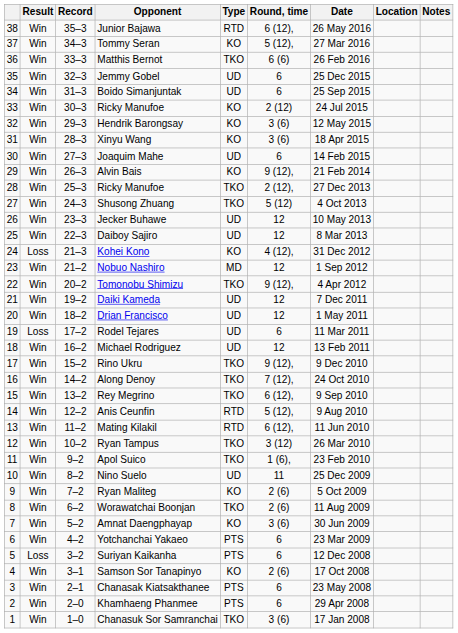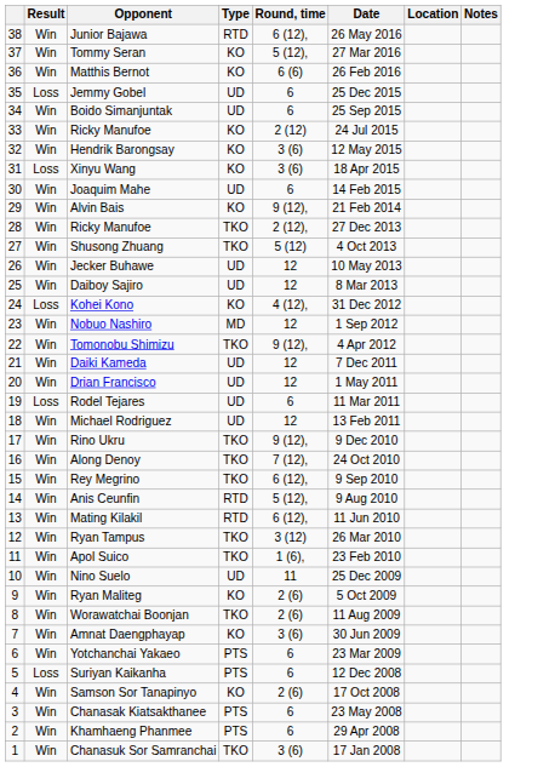- column: Record | 35–3 | 34–3 | 33–3 | 32–3 | 31–3 | 30–3 | 29–3 | 28–3 | 27–3 | 26–3 | 25–3 | 24–3 | 23–3 | 22–3 | 21–3 | 21–2 | 20–2 | 19–2 | 18–2 | 17–2 | 16–2 | 15–2 | 14–2 | 13–2 | 12–2 | 11–2 | 10–2 | 9–2 | 8–2 | 7–2 | 6–2 | 5–2 | 4–2 | 3–2 | 3–1 | 2–1 | 2–0 | 1–0
Matthis Bernot | Type: TKO -> KO
Jemmy Gobel | Result: Win -> Loss
Xinyu Wang | Result: Win -> Loss
